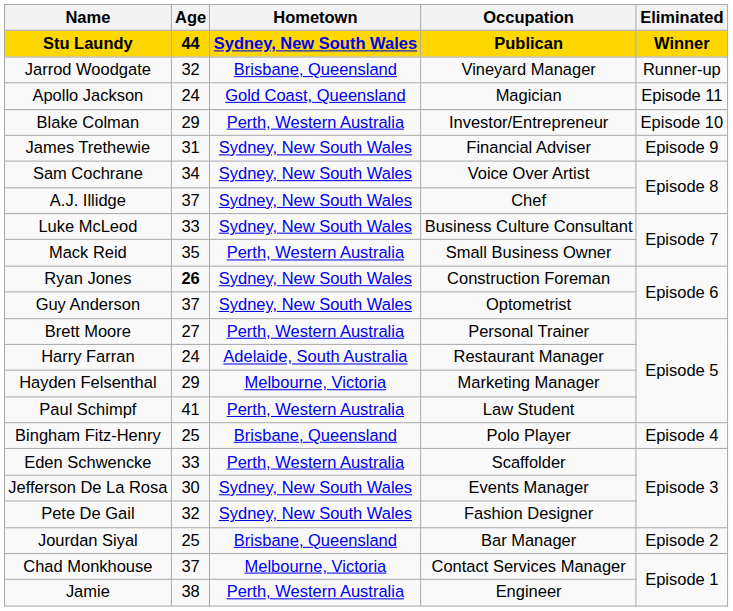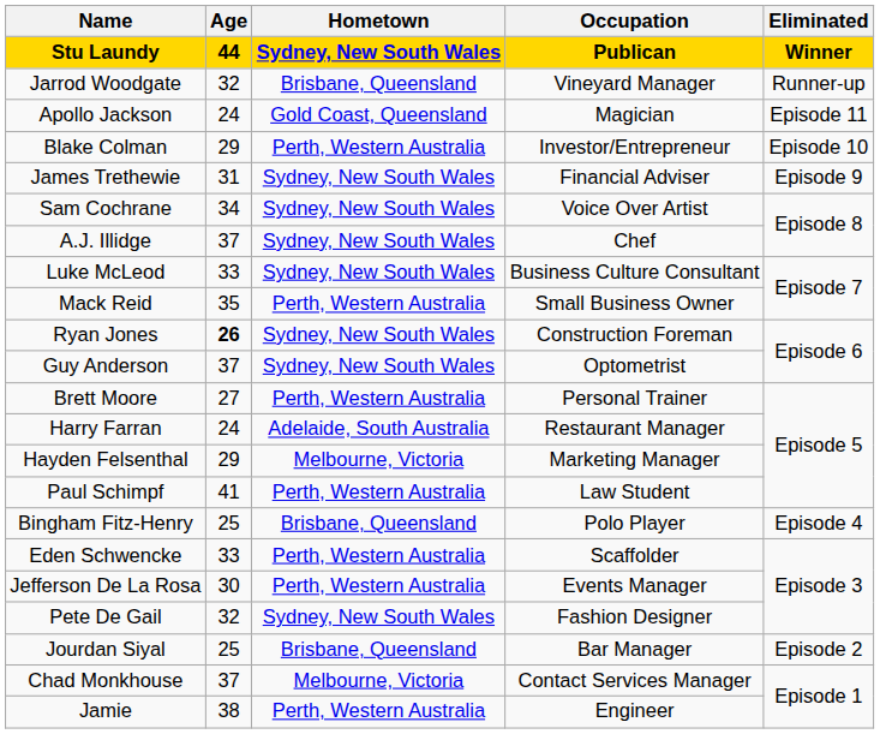Jefferson De La Rosa | Hometown: Sydney, New South Wales -> Perth, Western Australia
